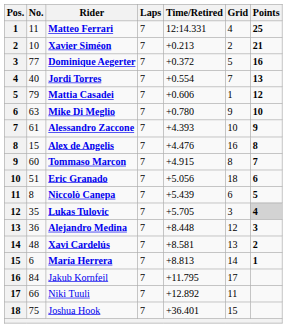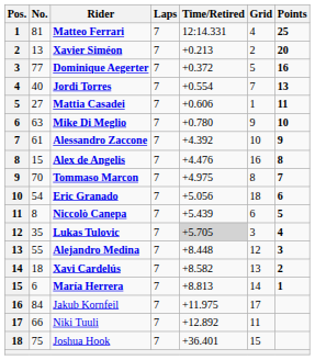Matteo Ferrari | No.: 11 -> 81
Xavier Siméon | No.: 10 -> 13
Xavier Siméon | Points: 21 -> 20
Mattia Casadei | No.: 79 -> 27
Mattia Casadei | Points: 12 -> 11
Alessandro Zaccone | Time/Retired: +4.393 -> +4.392
Tommaso Marcon | No.: 60 -> 70
Tommaso Marcon | Time/Retired: +4.915 -> +4.975
Eric Granado | No.: 51 -> 54
Lukas Tulovic | Time/Retired: no background -> lightgrey background
Lukas Tulovic | Points: lightgrey background -> no background
Alejandro Medina | No.: 36 -> 55
Xavi Cardelús | No.: 48 -> 18
Xavi Cardelús | Time/Retired: +8.581 -> +8.582
Jakub Kornfeil | Time/Retired: +11.795 -> +11.975
